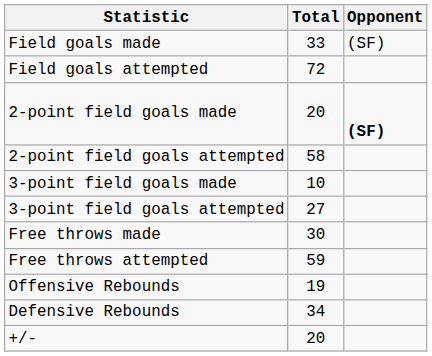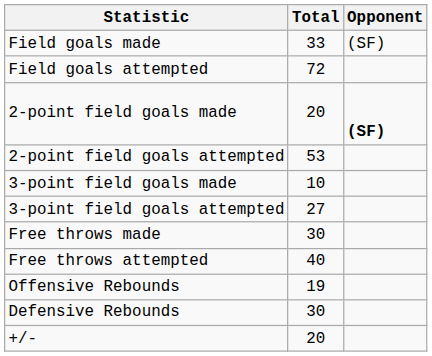2-point field goals attempted | Total: 58 -> 53
Free throws attempted | Total: 59 -> 40
Defensive Rebounds | Total: 34 -> 30
